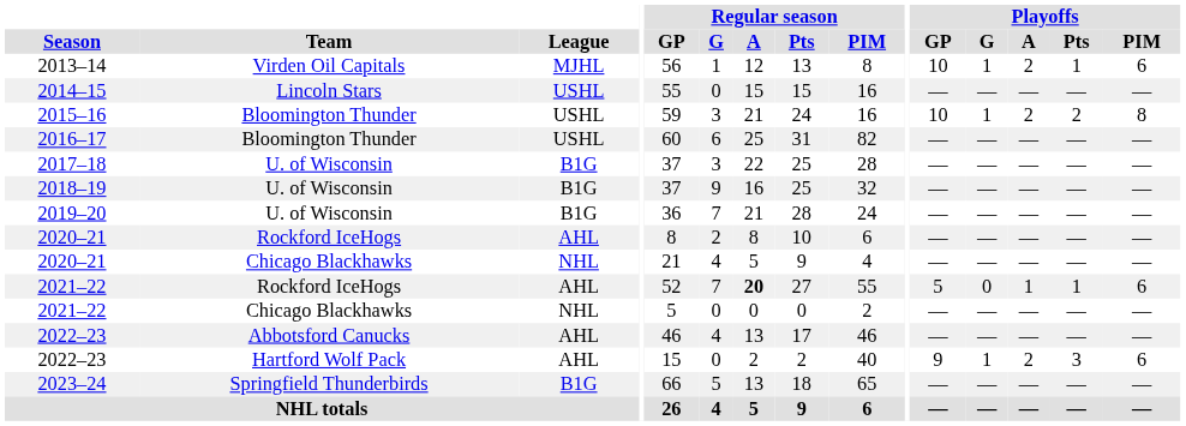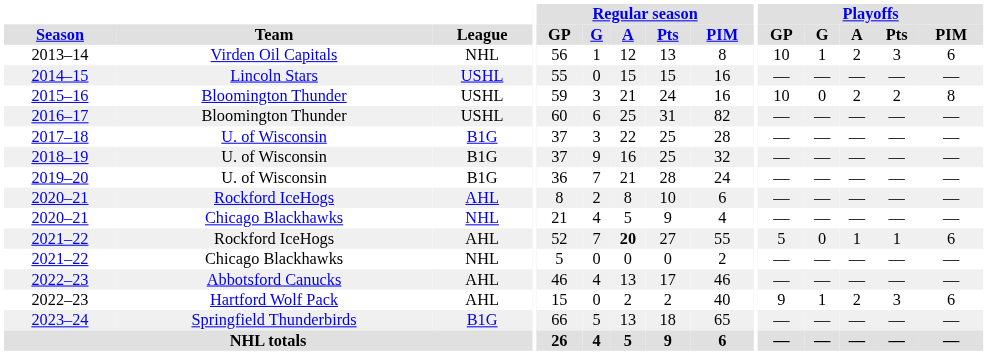2013–14 | League: MJHL -> NHL
2013–14 | Playoffs / Pts: 1 -> 3
2015–16 | Playoffs / G: 1 -> 0
